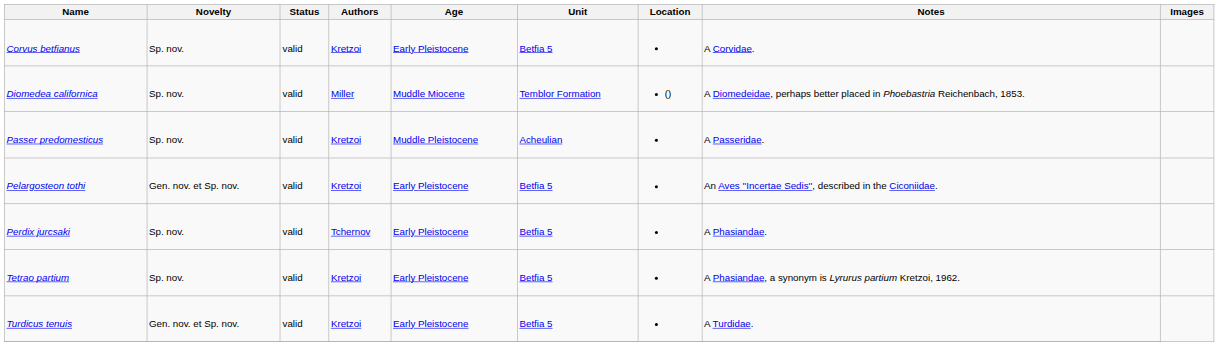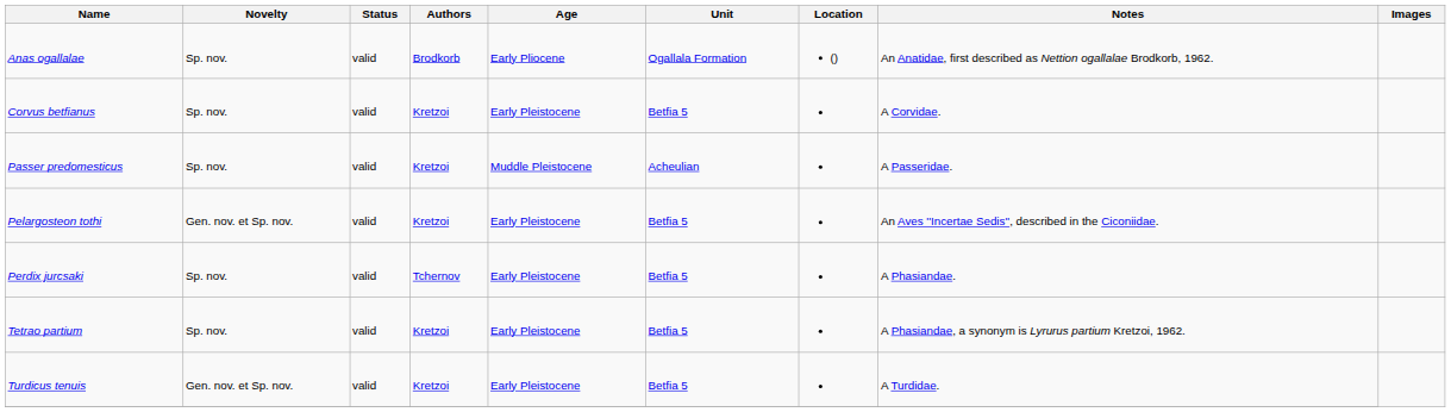+ row: Anas ogallalae | Sp. nov. | valid | Brodkorb | Early Pliocene | Ogallala Formation | () | An Anatidae, first described as Nettion ogallalae Brodkorb, 1962.
- row: Diomedea californica | Sp. nov. | valid | Miller | Muddle Miocene | Temblor Formation | () | A Diomedeidae, perhaps better placed in Phoebastria Reichenbach, 1853.
